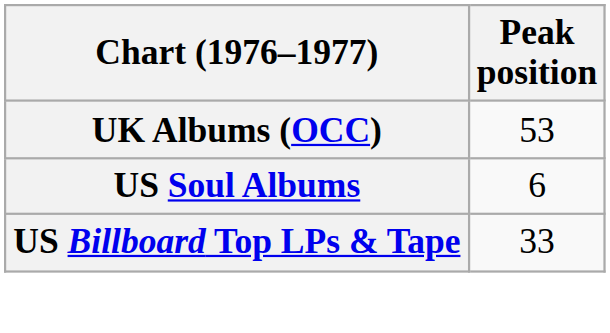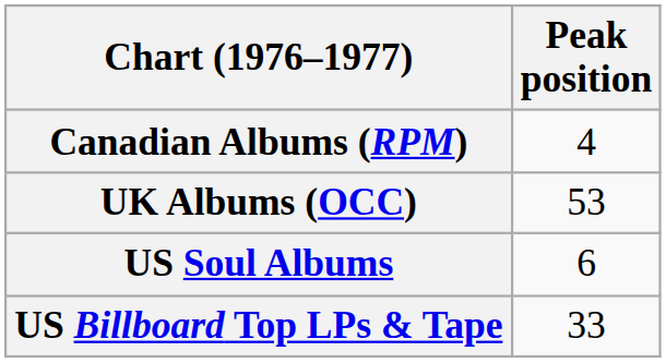+ row: Canadian Albums (RPM) | 4
